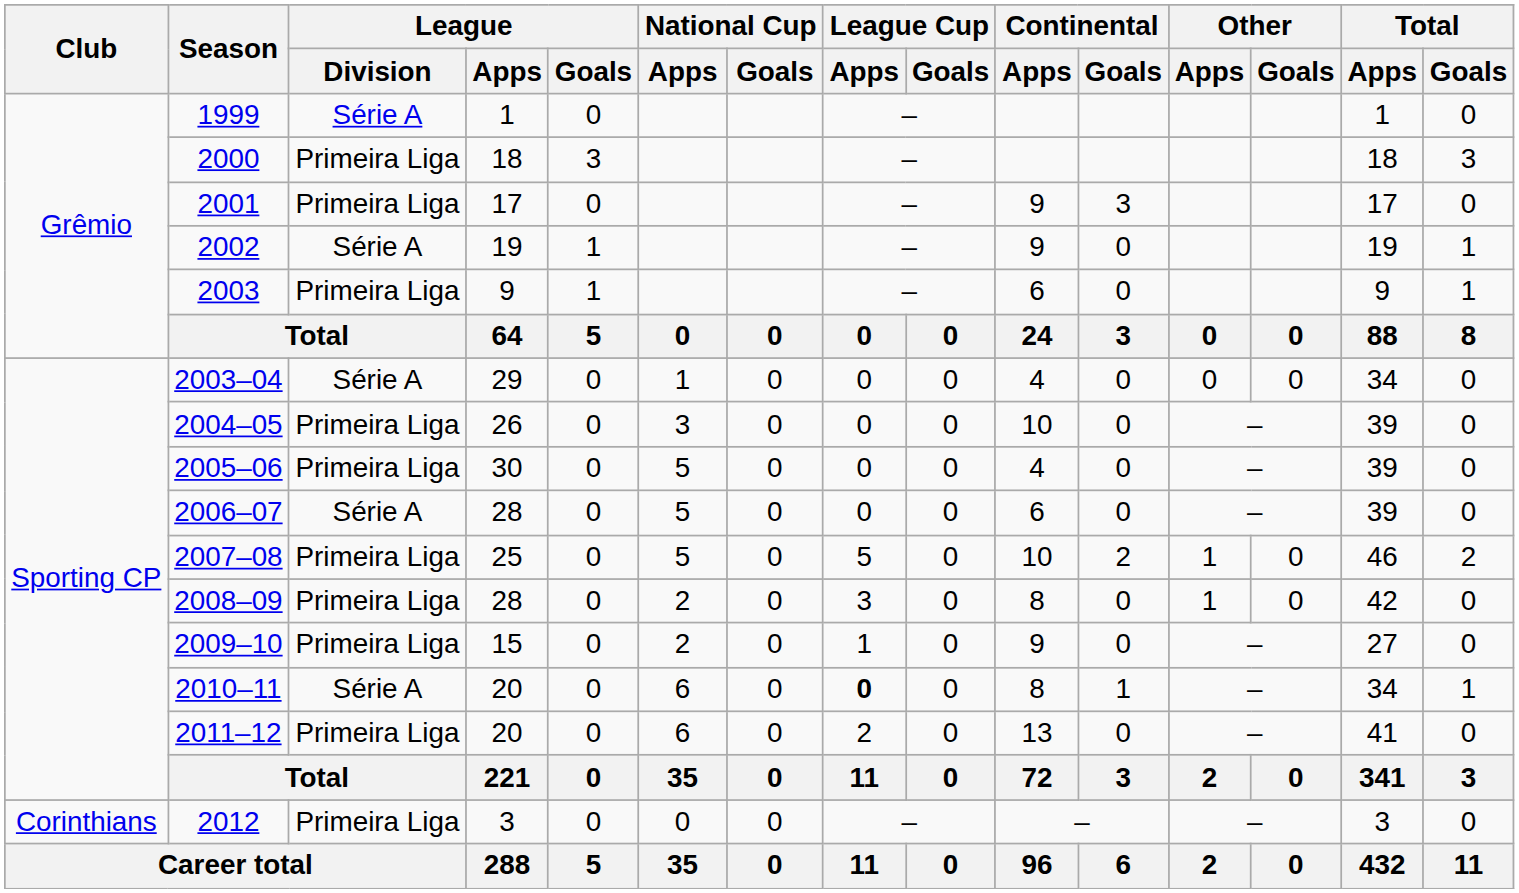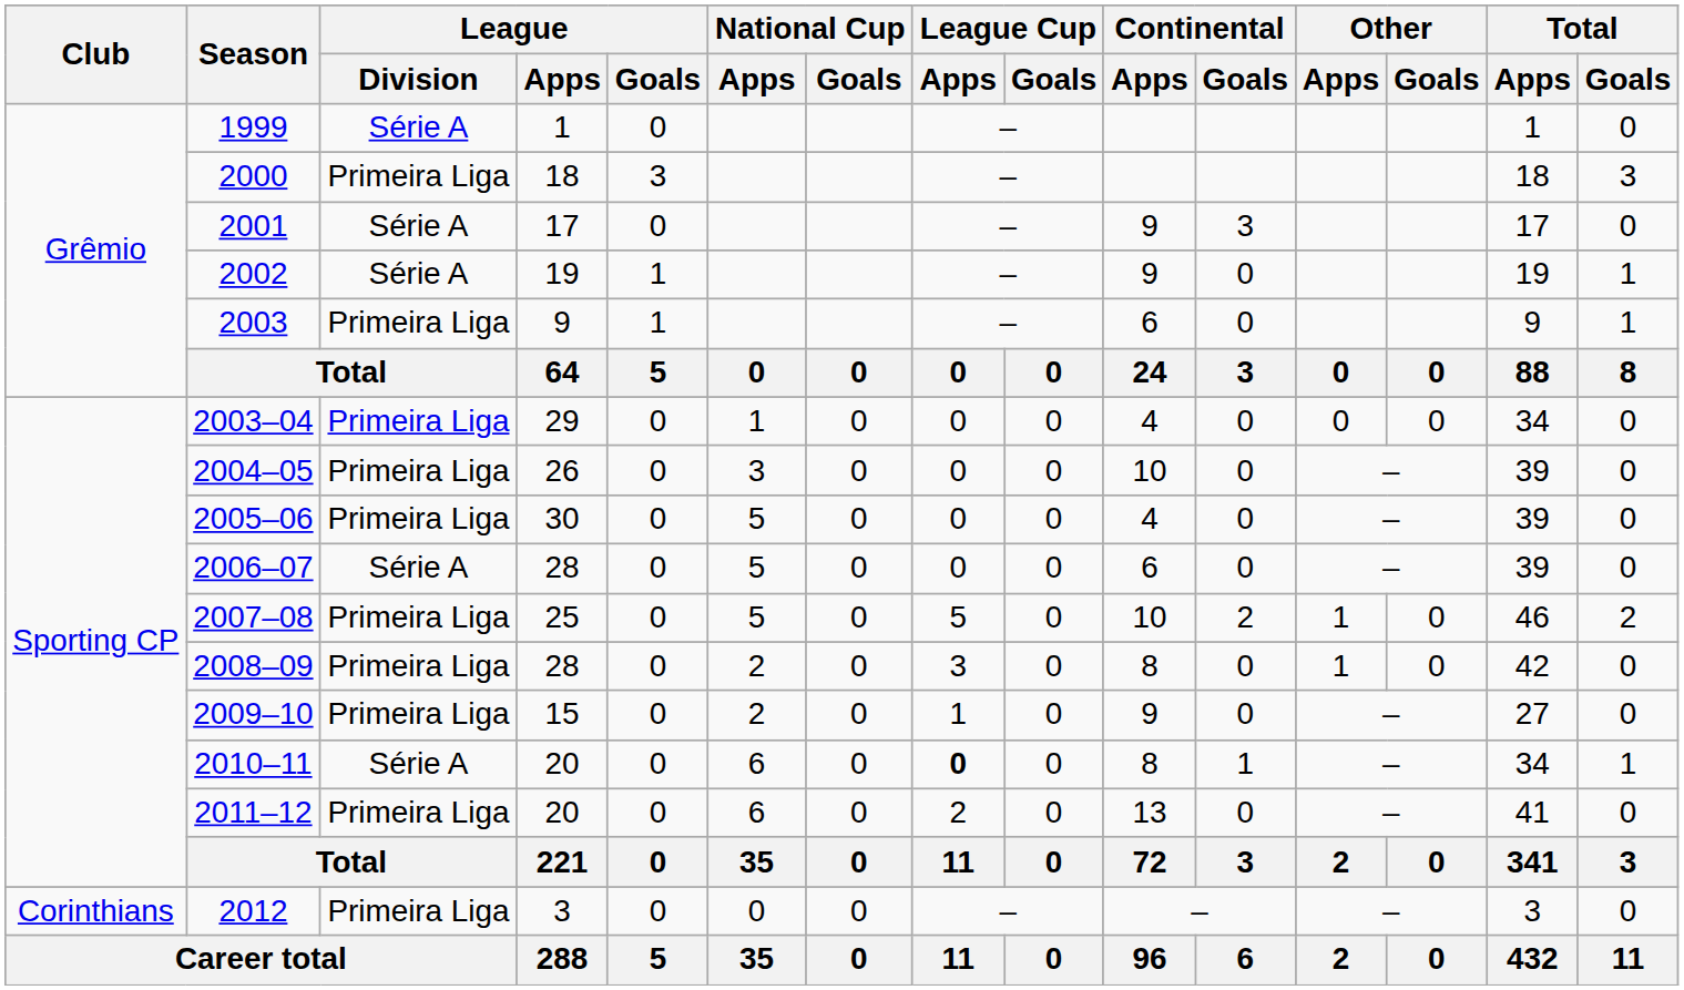2001 | League / Division: Primeira Liga -> Série A
2003–04 | League / Division: Série A -> Primeira Liga
